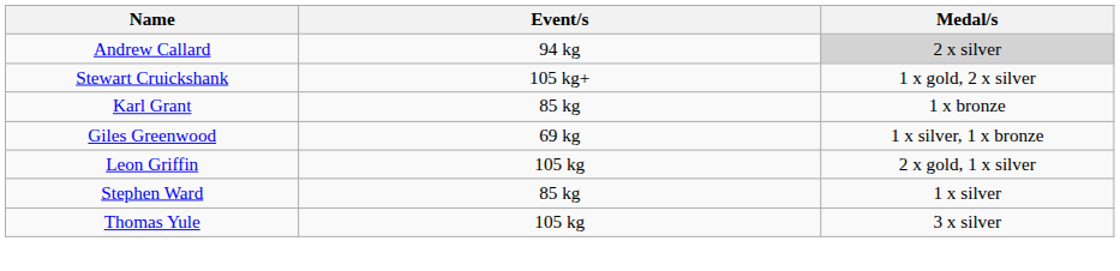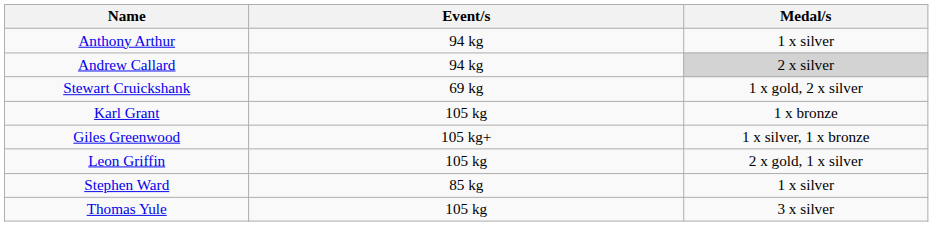+ row: Anthony Arthur | 94 kg | 1 x silver
Stewart Cruickshank | Event/s: 105 kg+ -> 69 kg
Karl Grant | Event/s: 85 kg -> 105 kg
Giles Greenwood | Event/s: 69 kg -> 105 kg+
